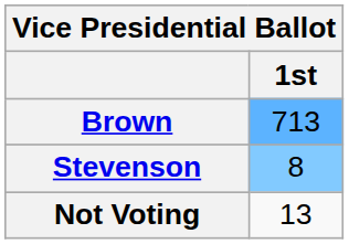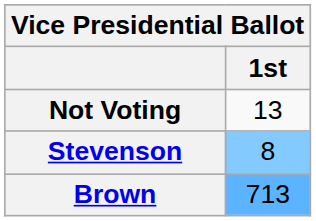rows swapped: Brown <-> Not Voting
